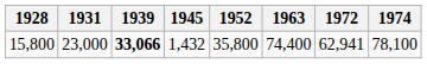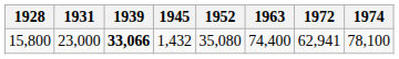15,800 | 1952: 35,800 -> 35,080
